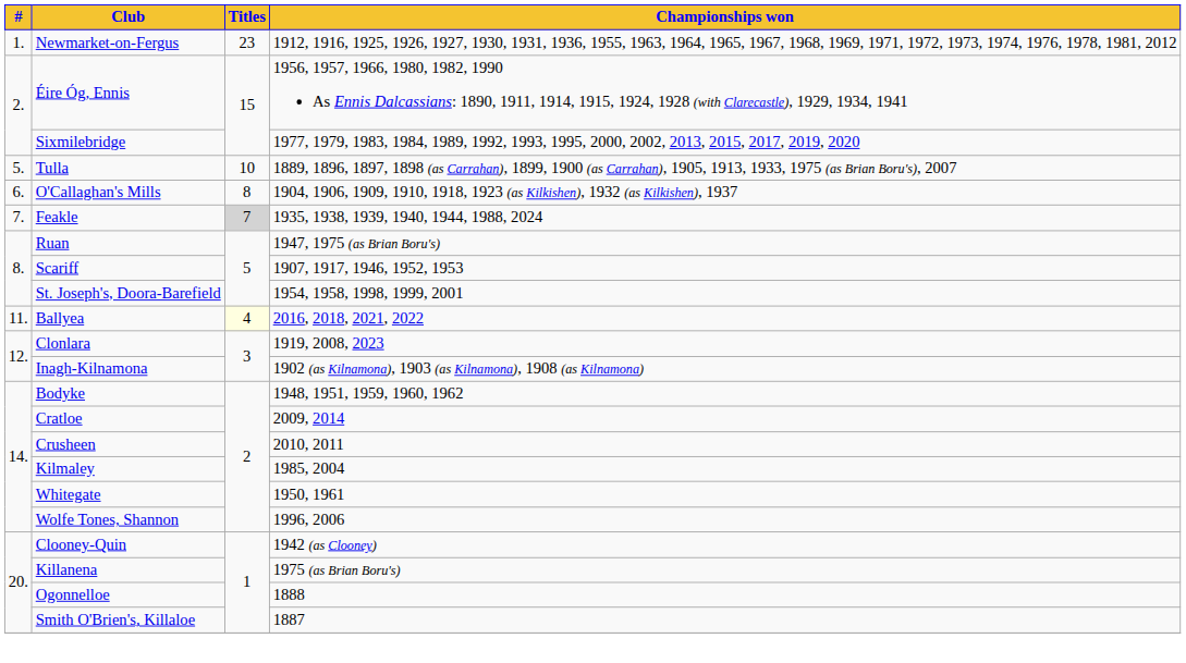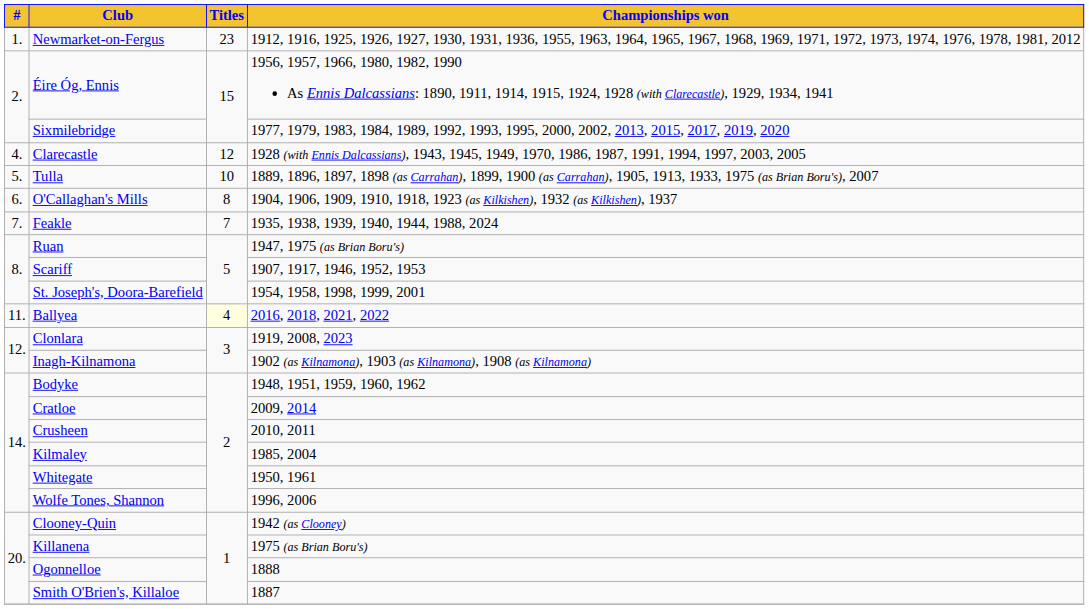+ row: 4. | Clarecastle | 12 | 1928 (with Ennis Dalcassians), 1943, 1945, 1949, 1970, 1986, 1987, 1991, 1994, 1997, 2003, 2005
Feakle | Titles: lightgrey background -> no background
